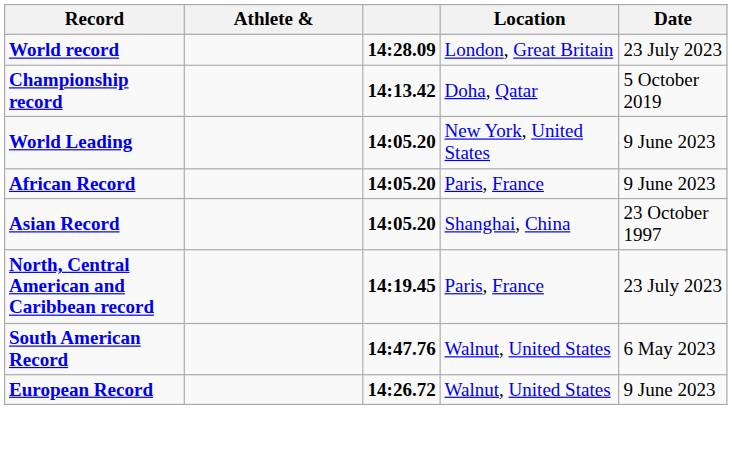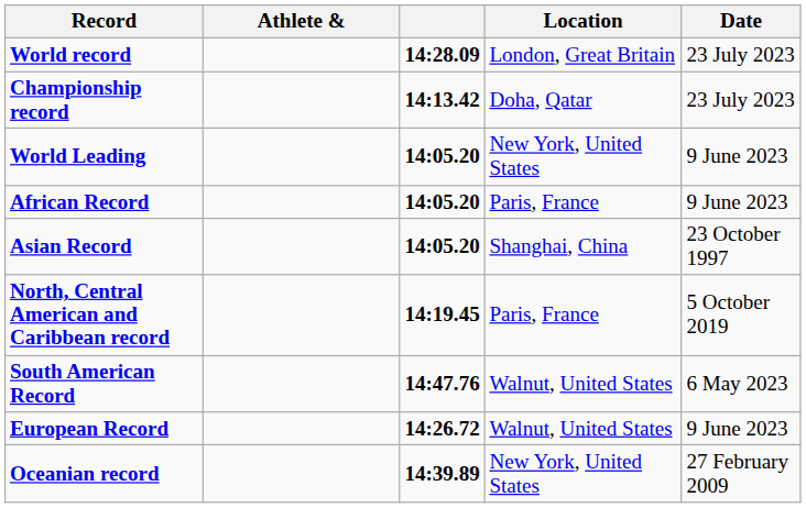Championship record | Date: 5 October 2019 -> 23 July 2023
North, Central American and Caribbean record | Date: 23 July 2023 -> 5 October 2019
+ row: Oceanian record | 14:39.89 | New York, United States | 27 February 2009
